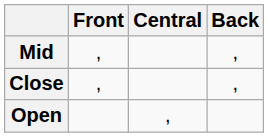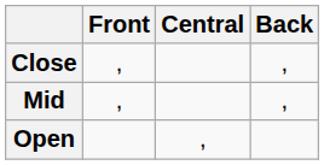rows swapped: Close <-> Mid
